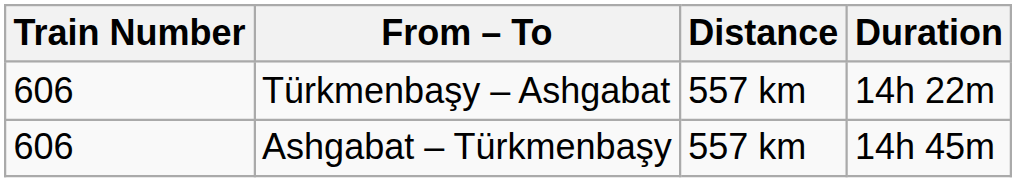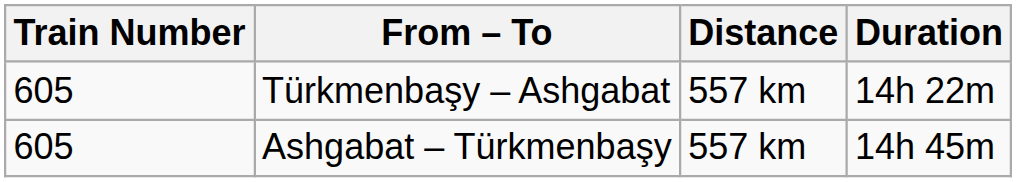Türkmenbaşy – Ashgabat | Train Number: 606 -> 605
Ashgabat – Türkmenbaşy | Train Number: 606 -> 605
